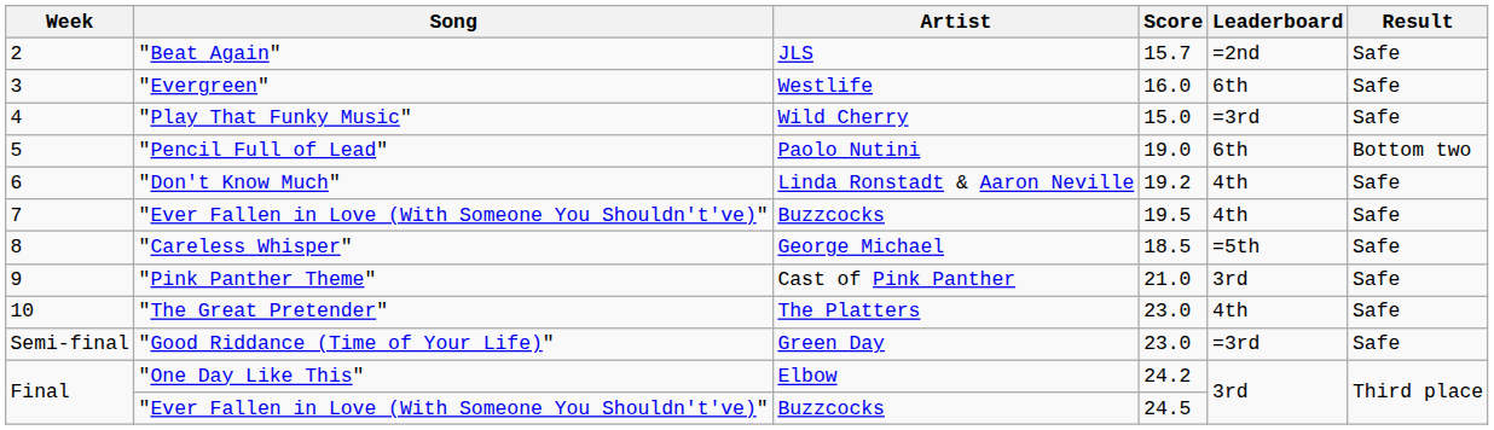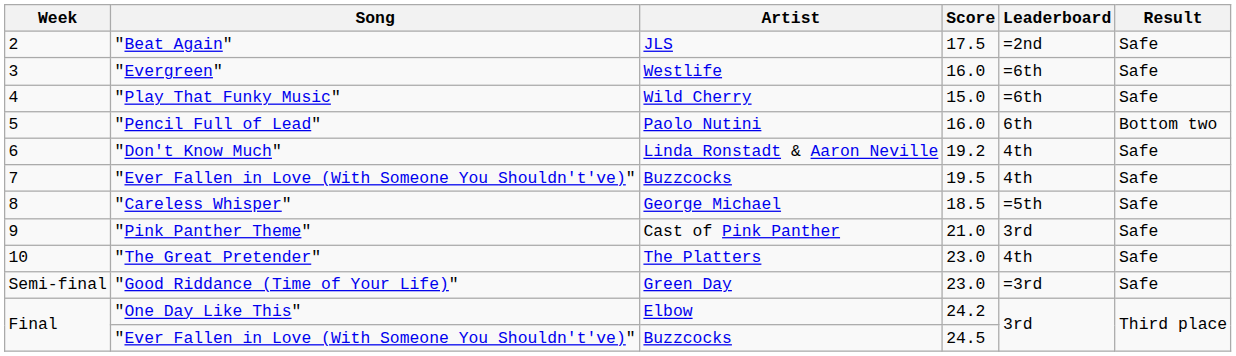"Beat Again" | Score: 15.7 -> 17.5
"Evergreen" | Leaderboard: 6th -> =6th
"Play That Funky Music" | Leaderboard: =3rd -> =6th
"Pencil Full of Lead" | Score: 19.0 -> 16.0
